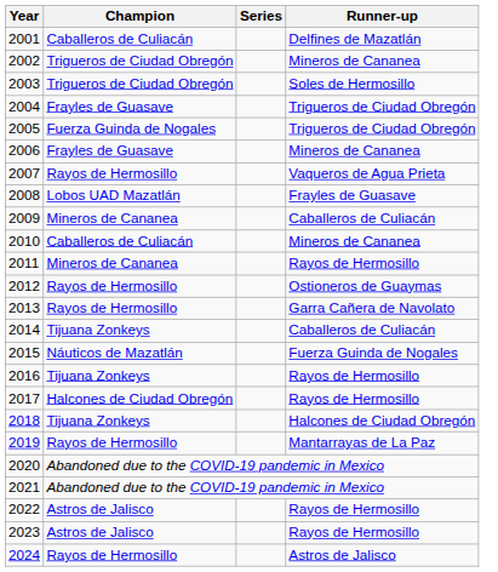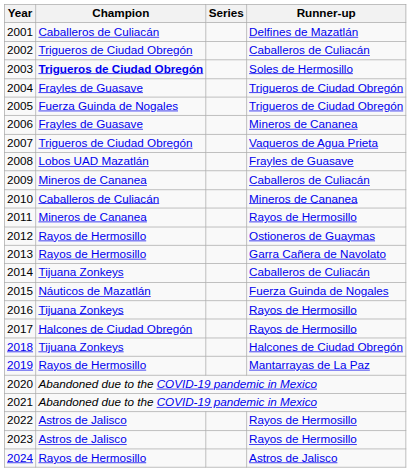2002 | Runner-up: Mineros de Cananea -> Caballeros de Culiacán
2003 | Champion: normal -> bold
2007 | Champion: Rayos de Hermosillo -> Trigueros de Ciudad Obregón
